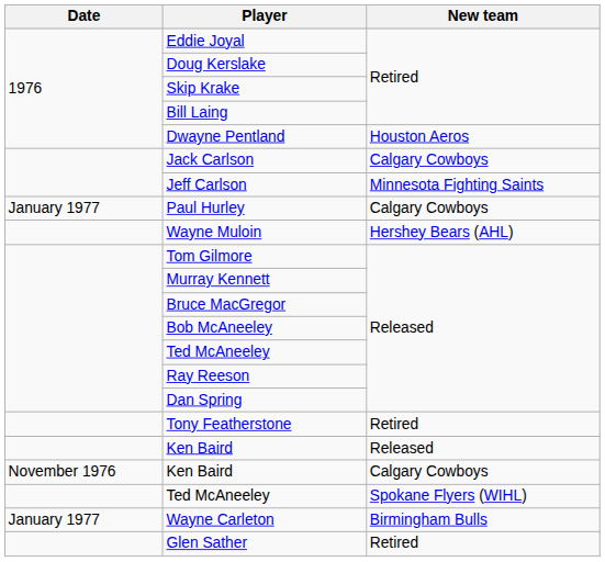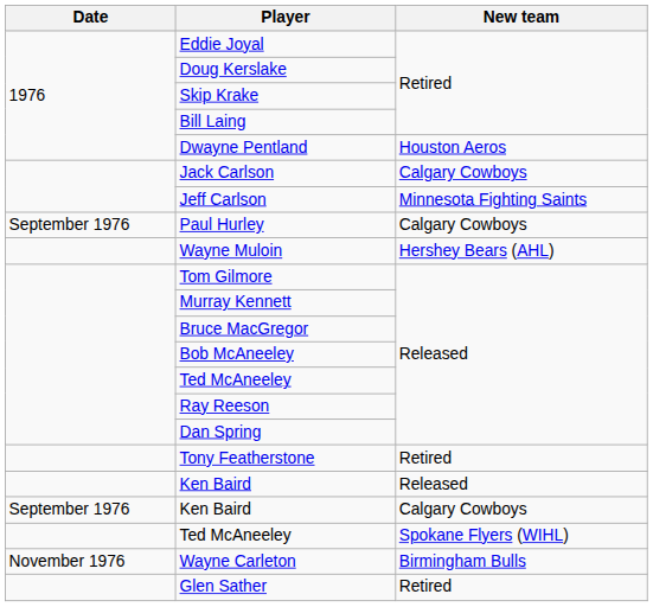Paul Hurley | Date: January 1977 -> September 1976
Ken Baird / Calgary Cowboys | Date: November 1976 -> September 1976
Wayne Carleton | Date: January 1977 -> November 1976
